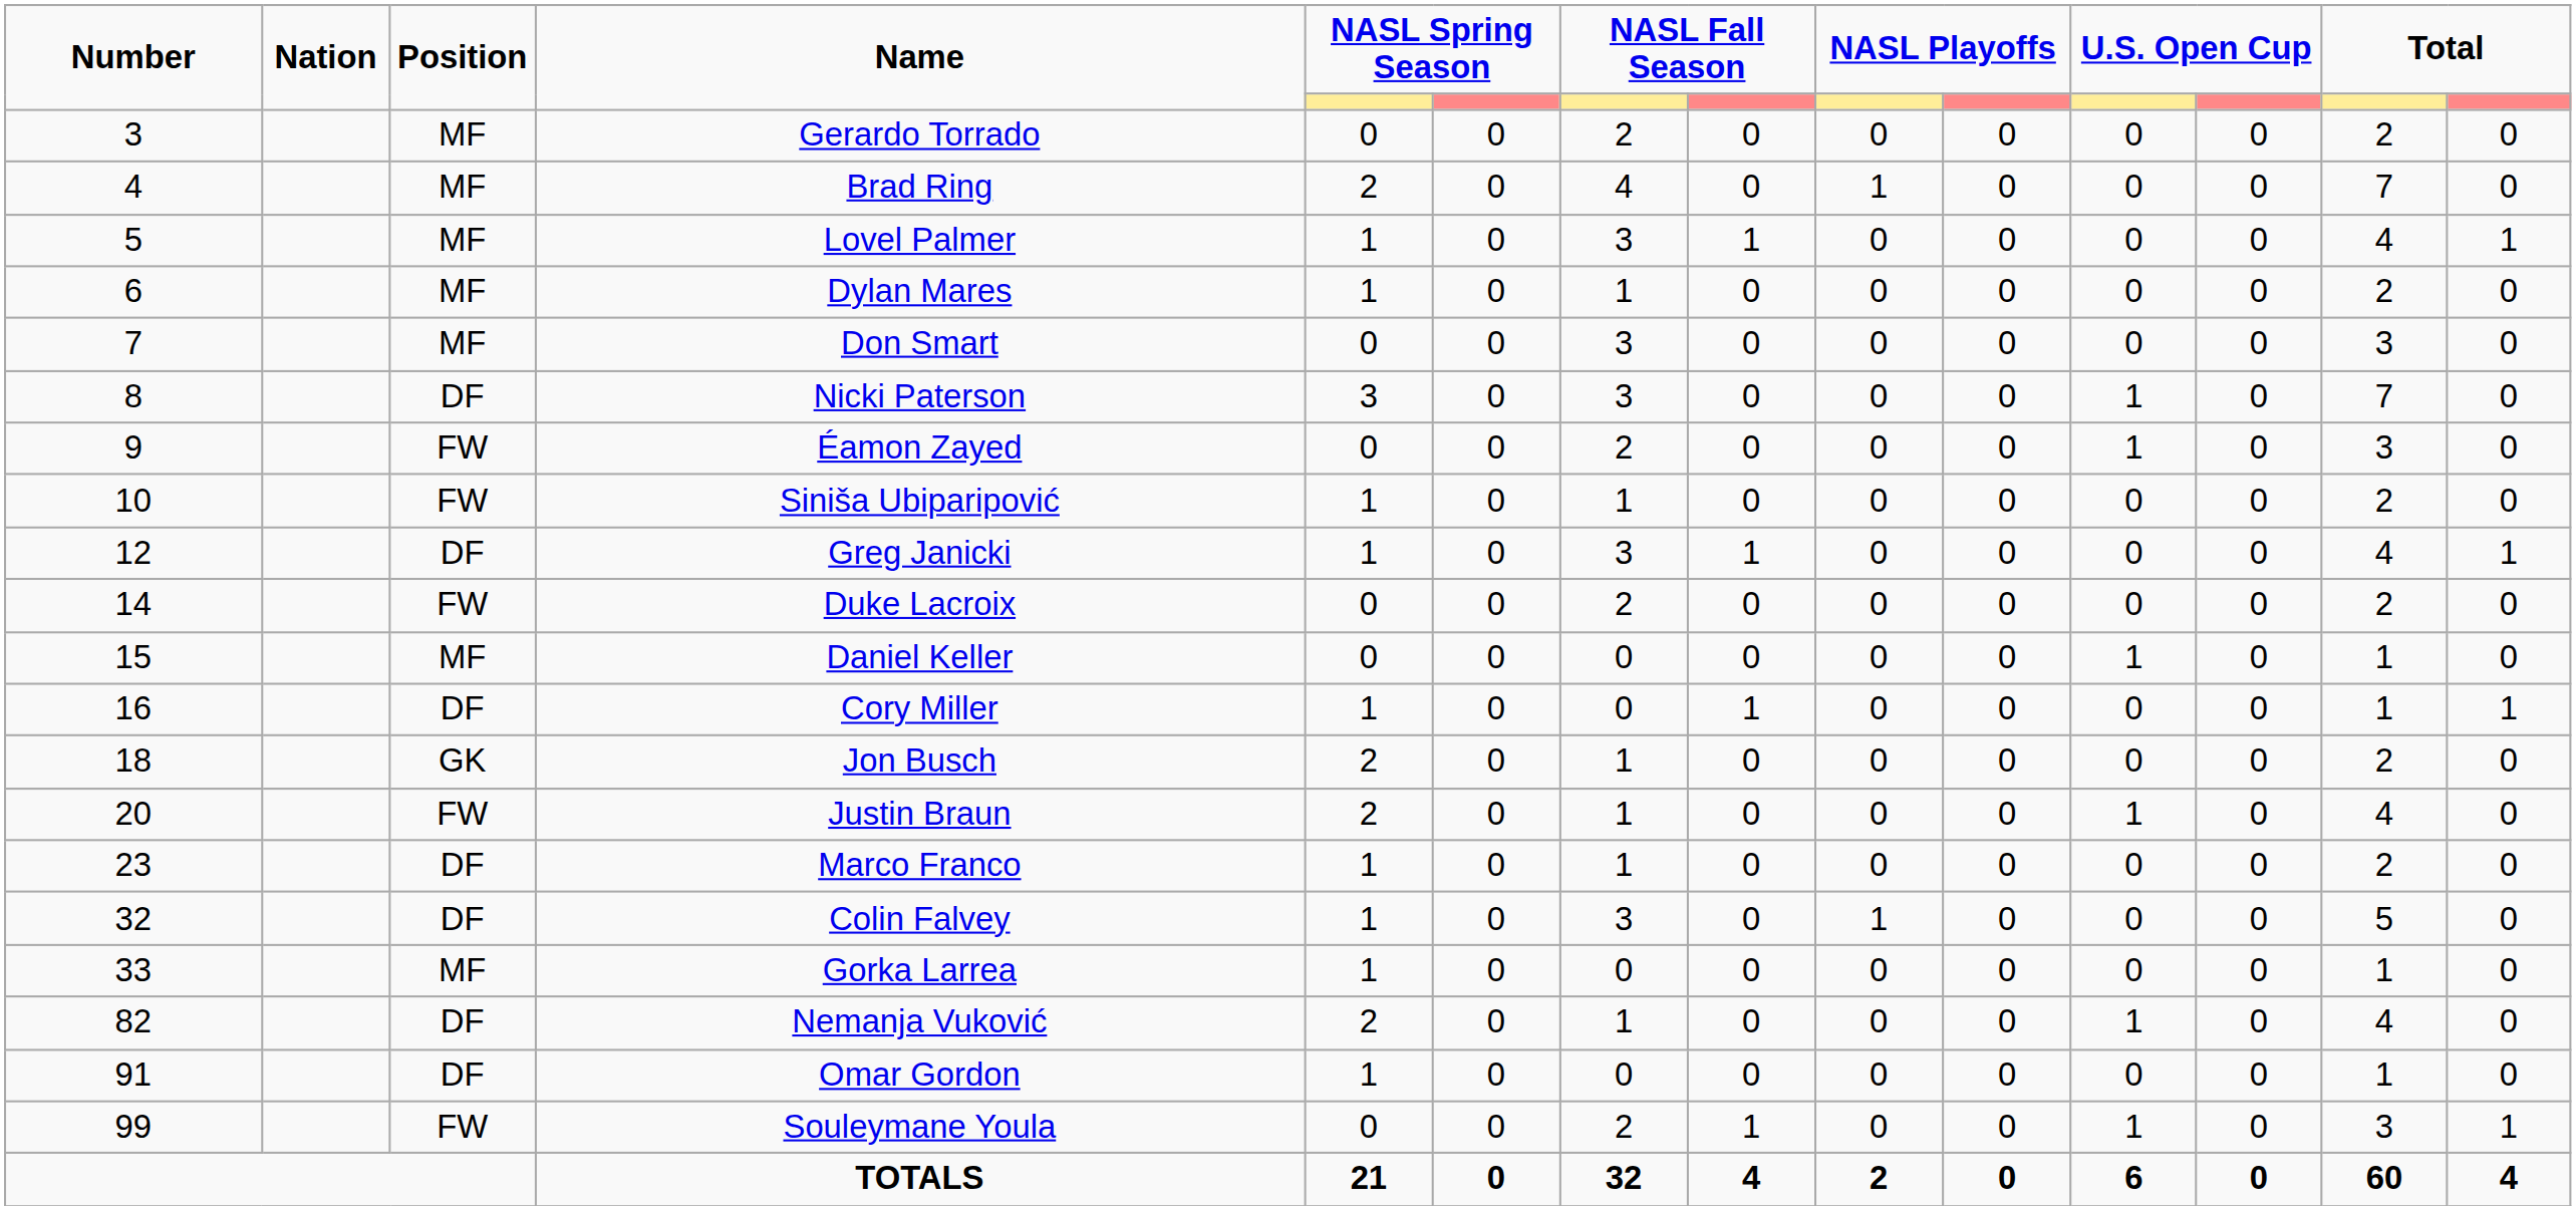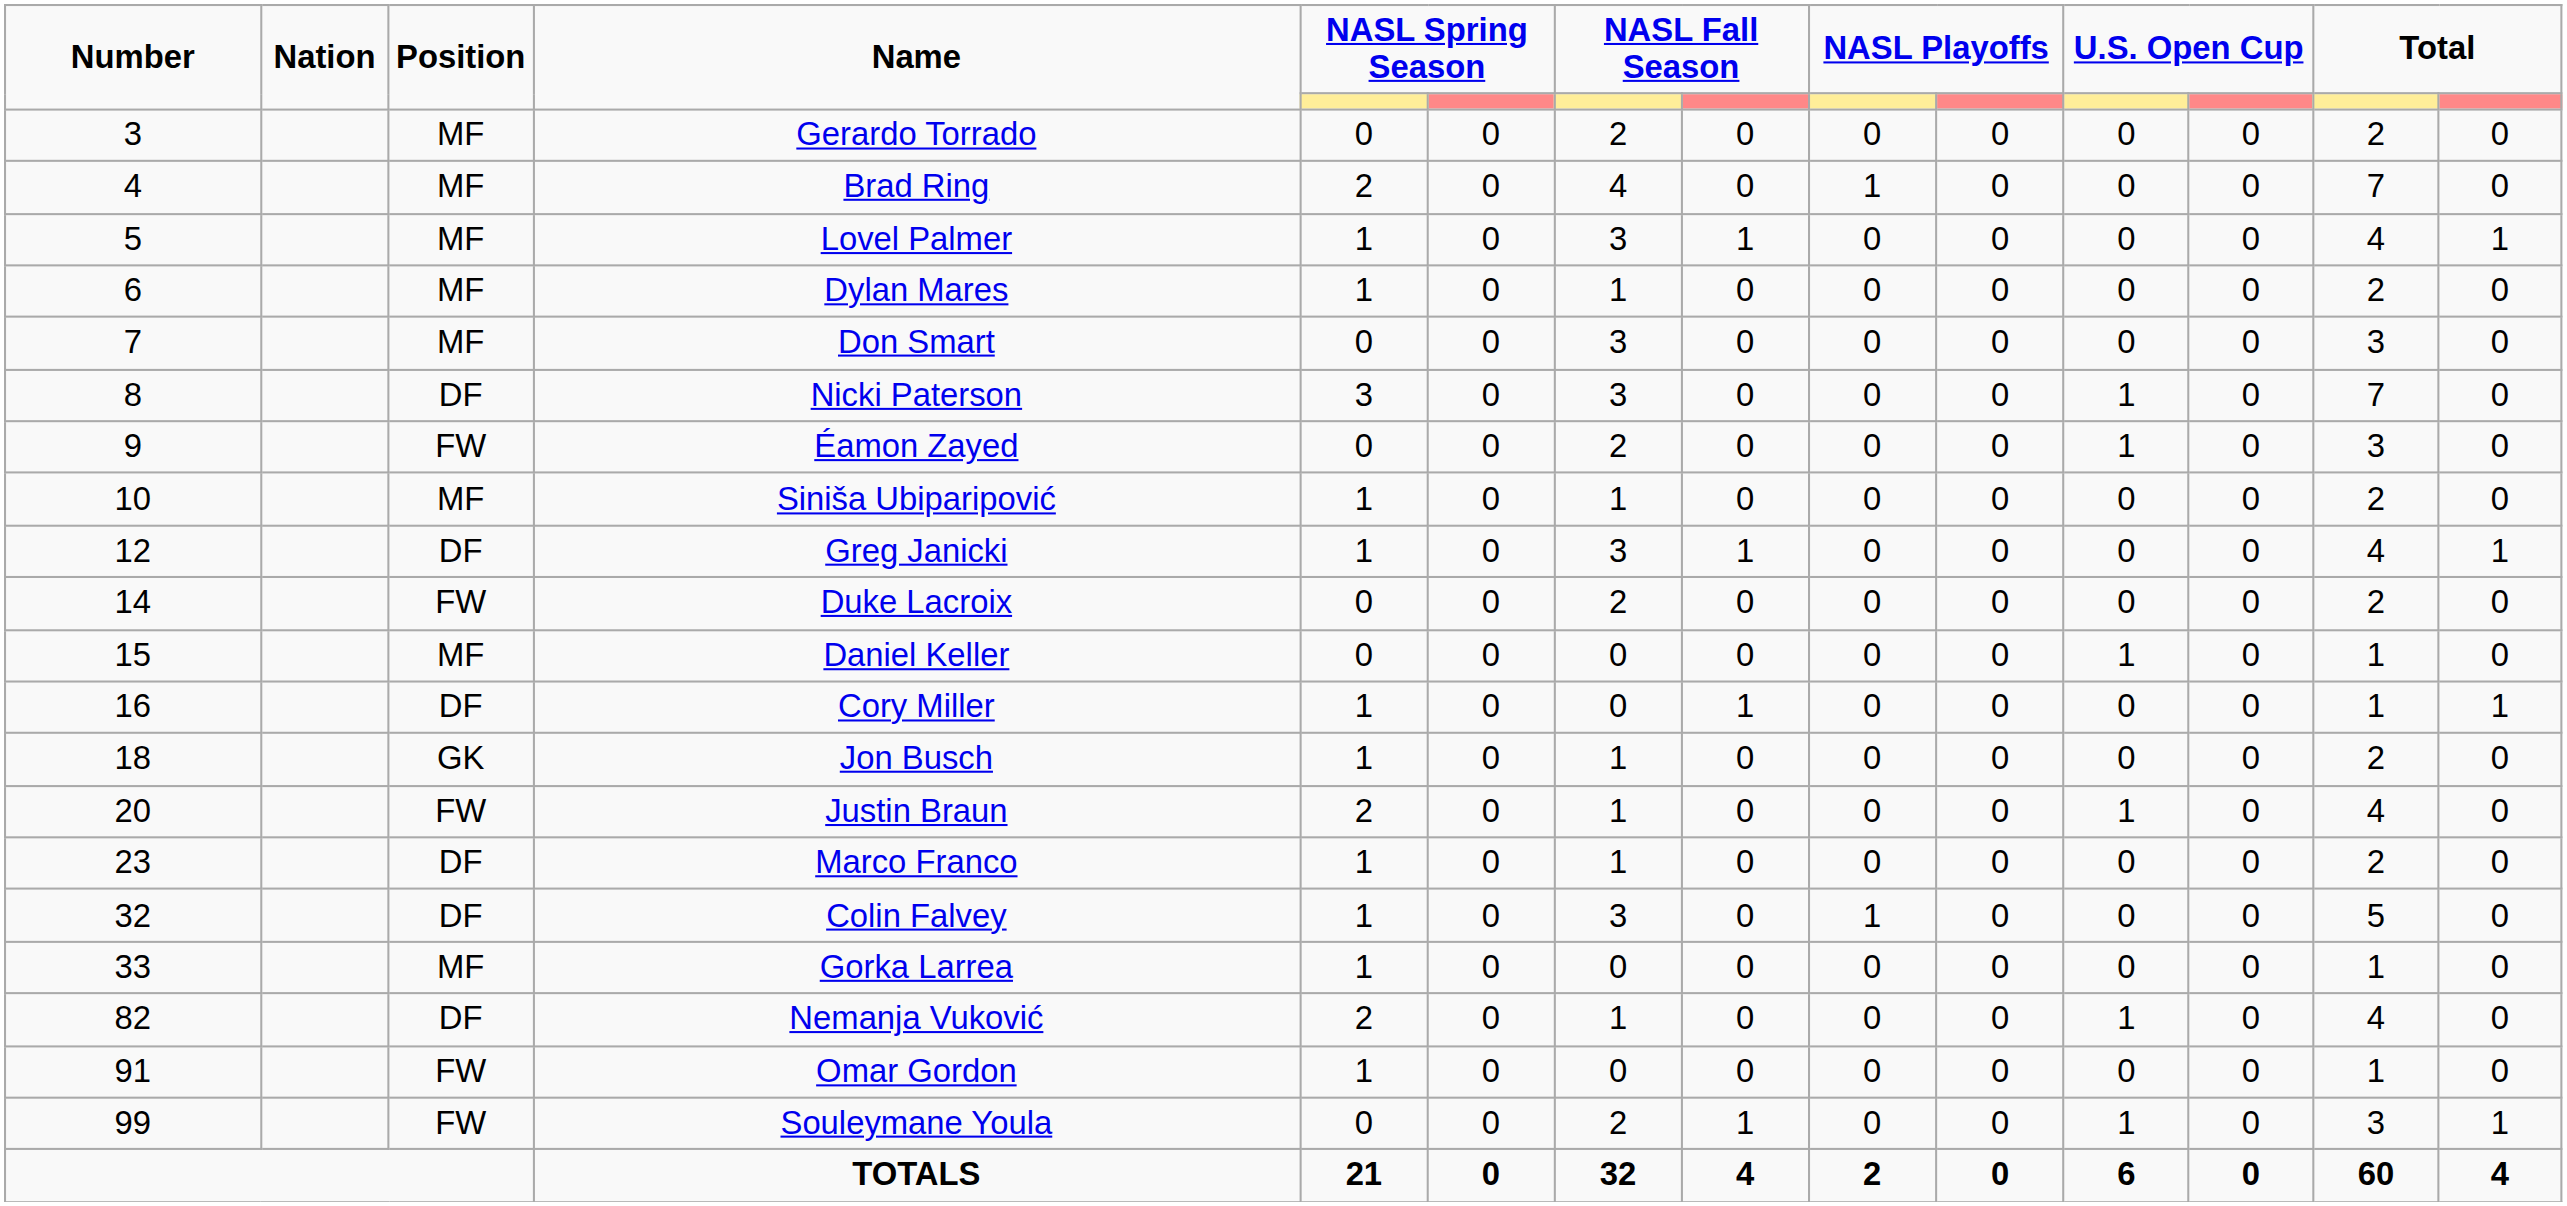Siniša Ubiparipović | Position: FW -> MF
Jon Busch | column 5: 2 -> 1
Omar Gordon | Position: DF -> FW
